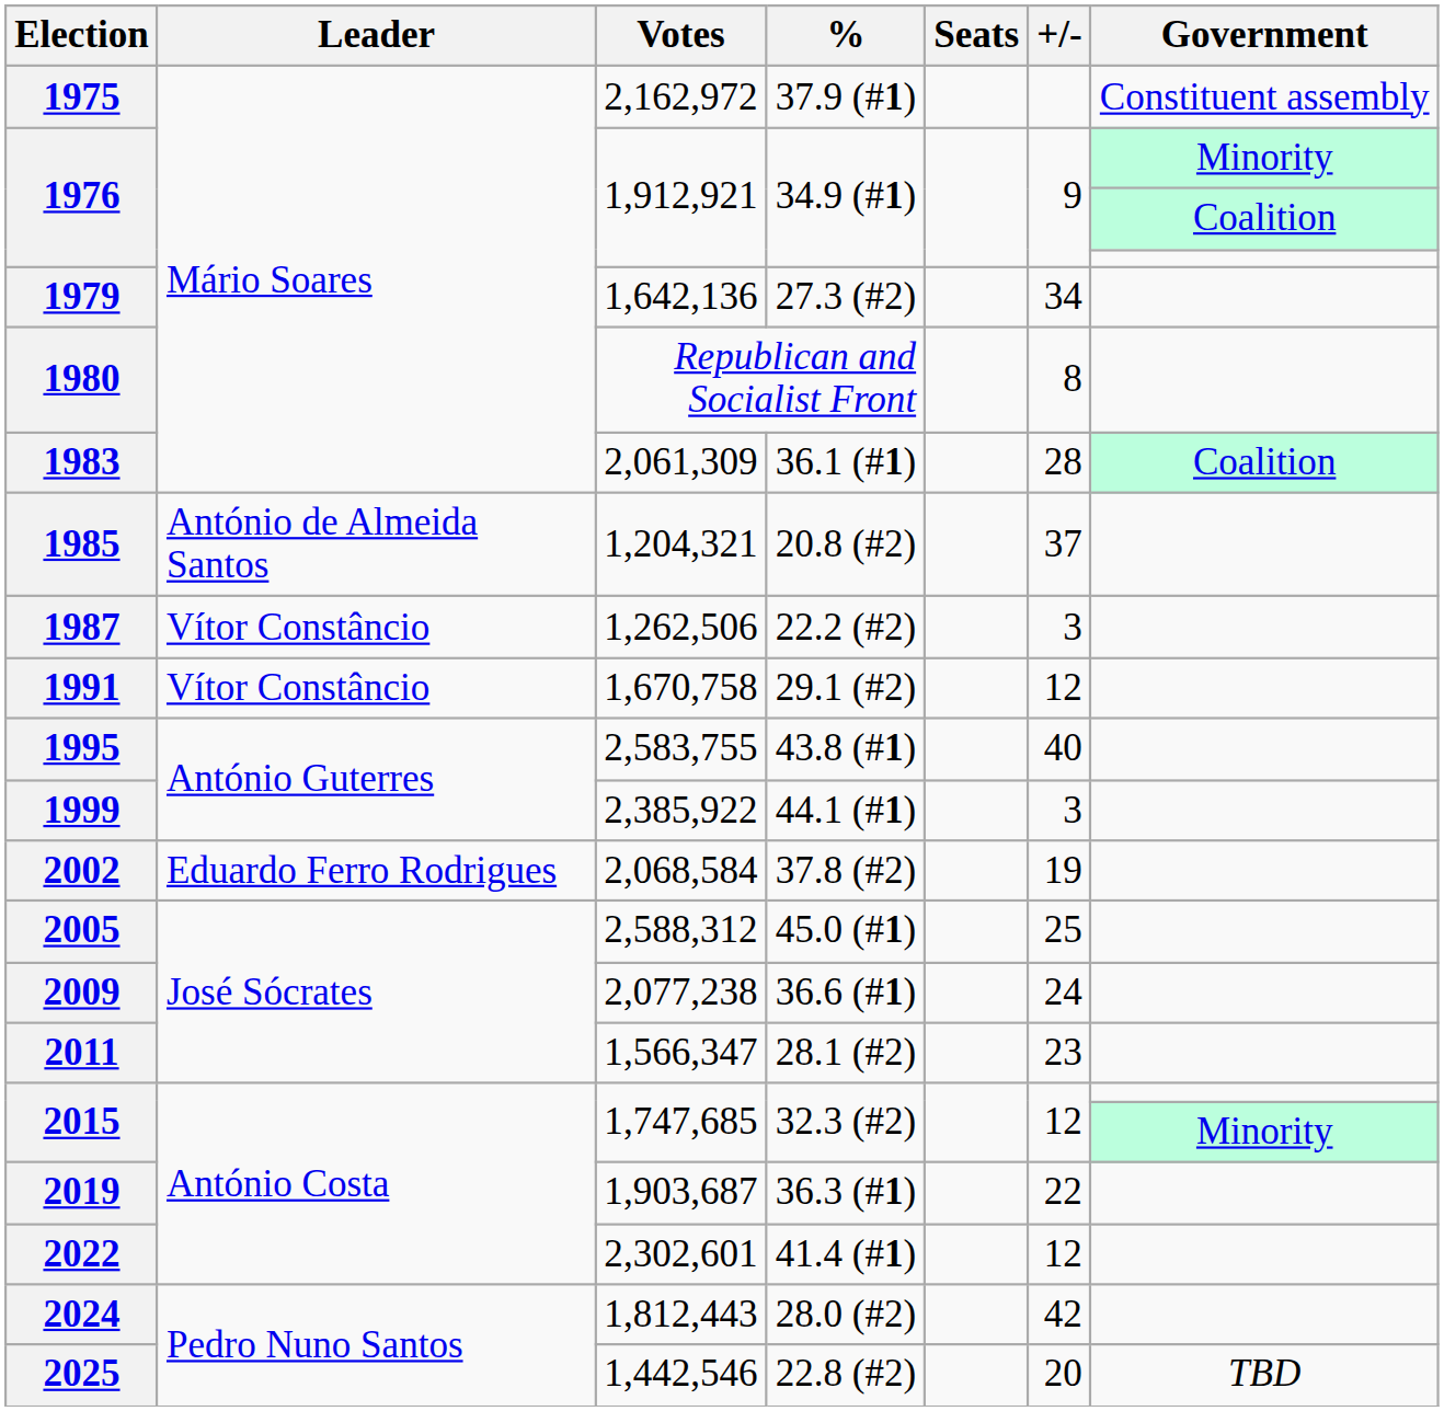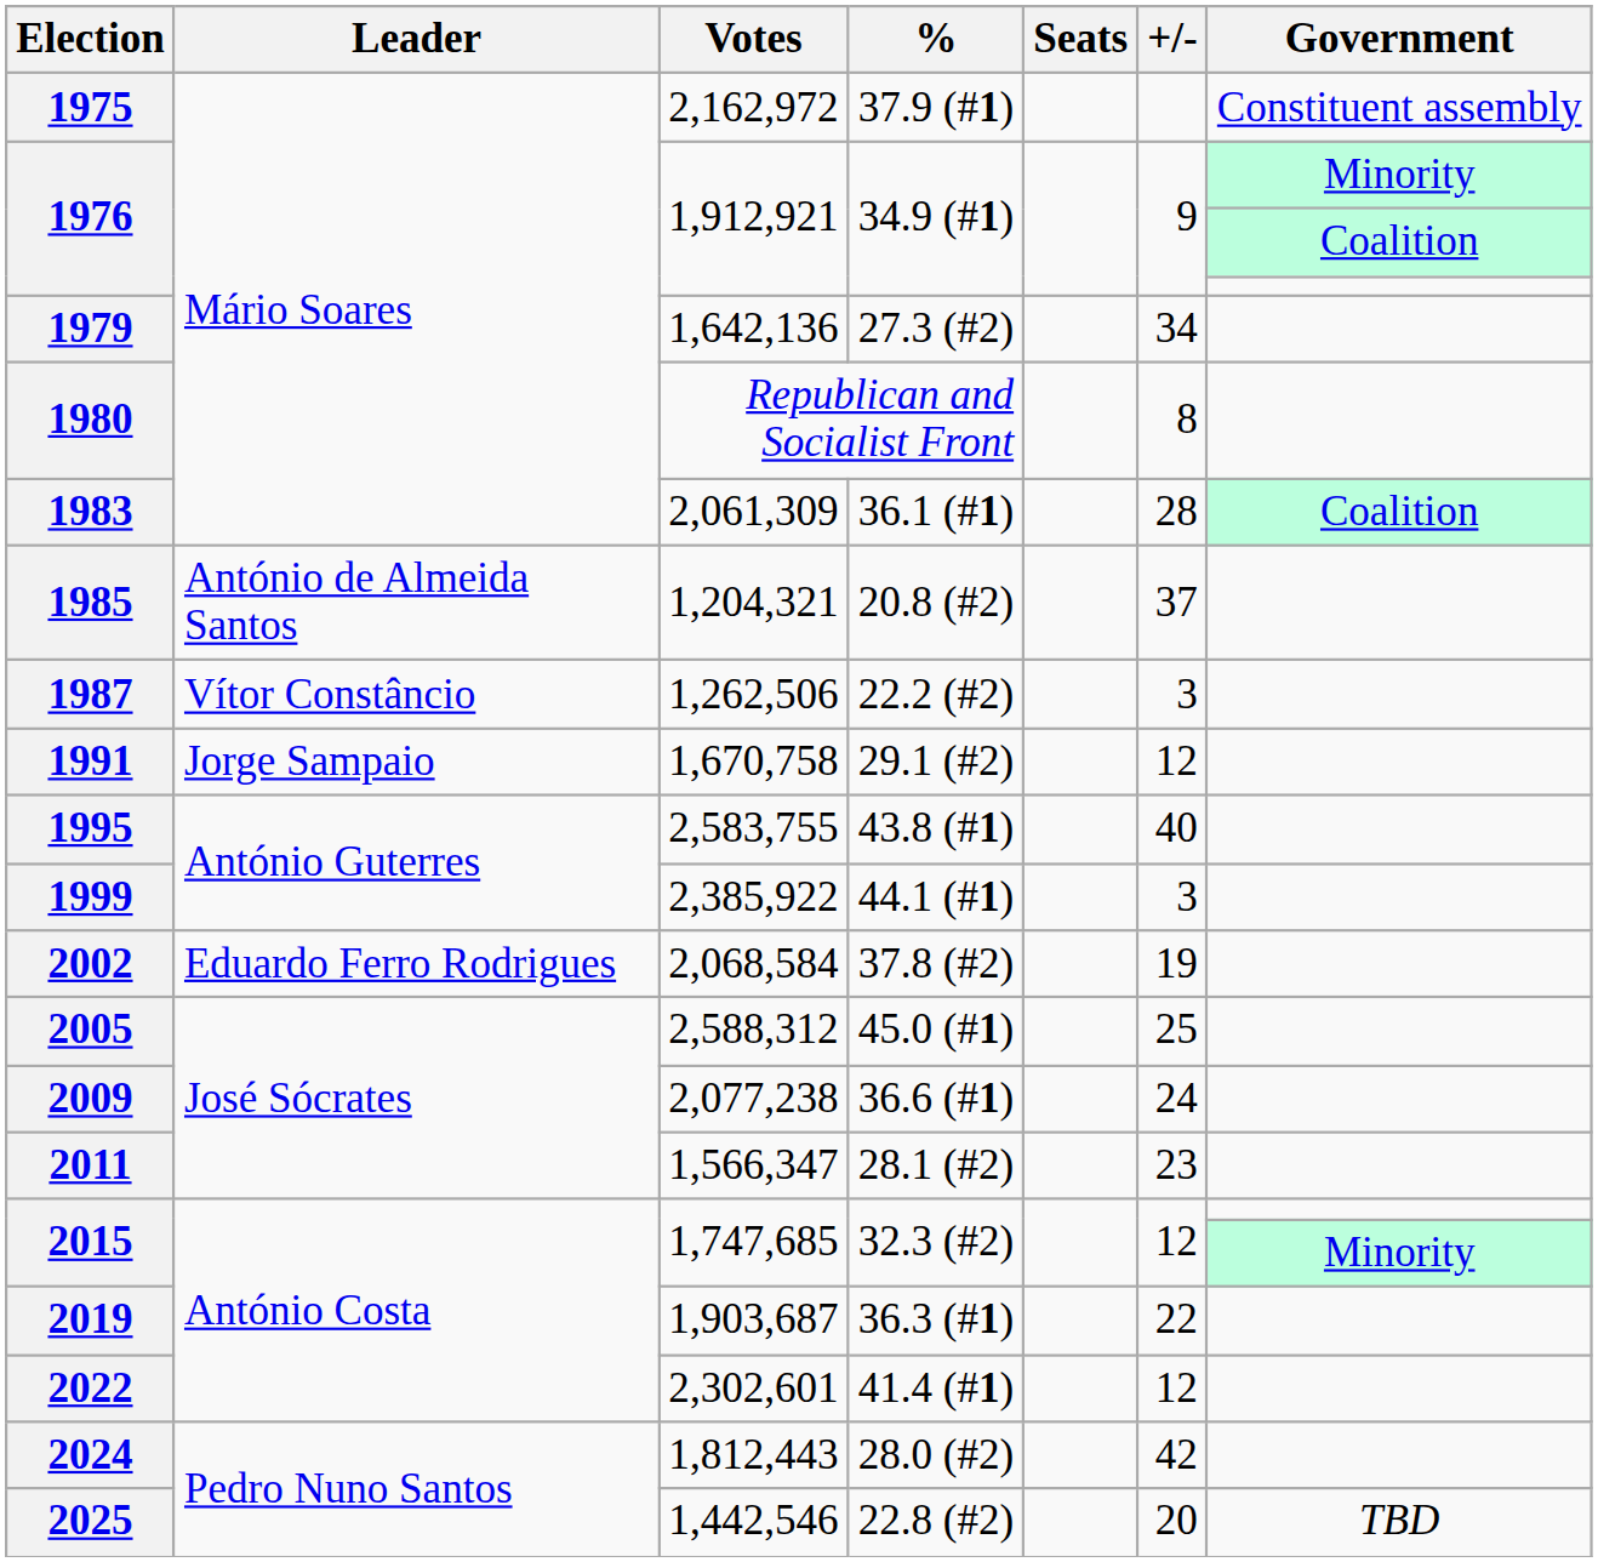1991 | Leader: Vítor Constâncio -> Jorge Sampaio
